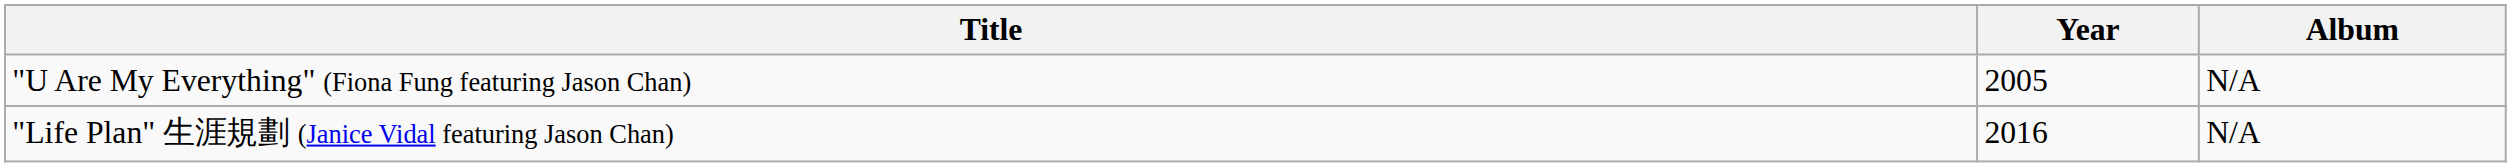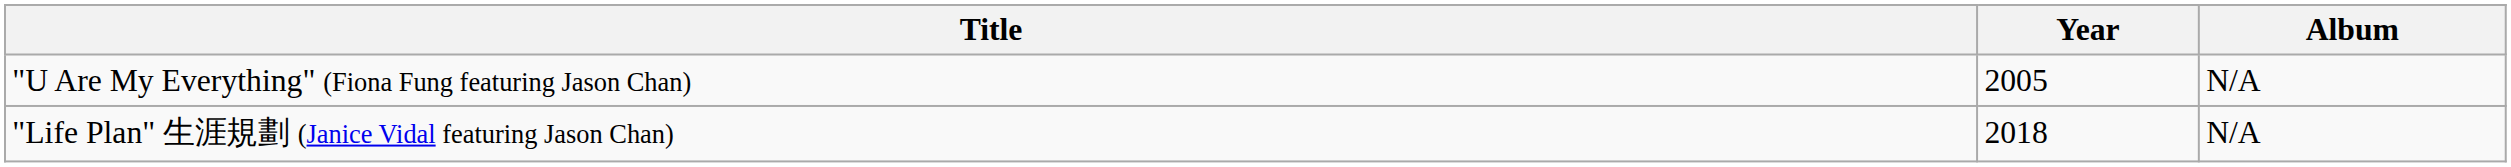"Life Plan" 生涯規劃 (Janice Vidal featuring Jason Chan) | Year: 2016 -> 2018
